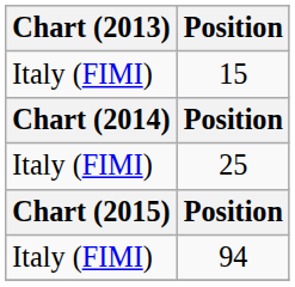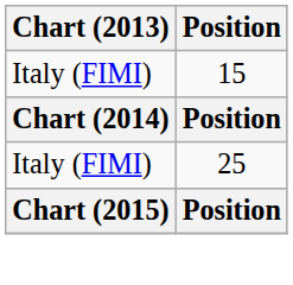- row: Italy (FIMI) | 94
